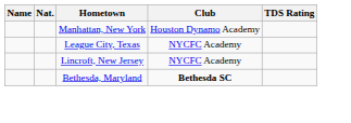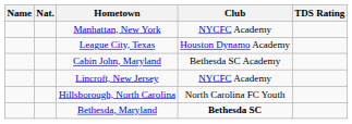Manhattan, New York | Club: Houston Dynamo Academy -> NYCFC Academy
League City, Texas | Club: NYCFC Academy -> Houston Dynamo Academy
+ row: Cabin John, Maryland | Bethesda SC Academy
+ row: Hillsborough, North Carolina | North Carolina FC Youth
